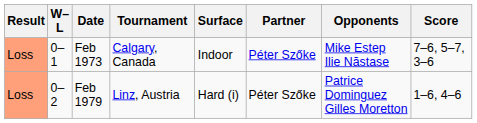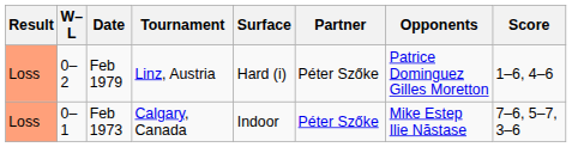rows swapped: Feb 1973 <-> Feb 1979
